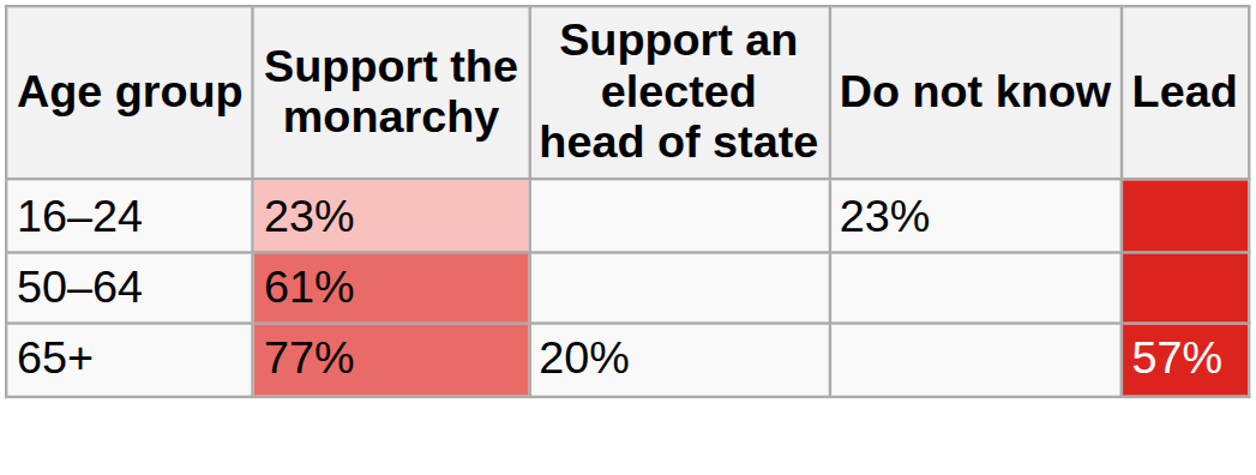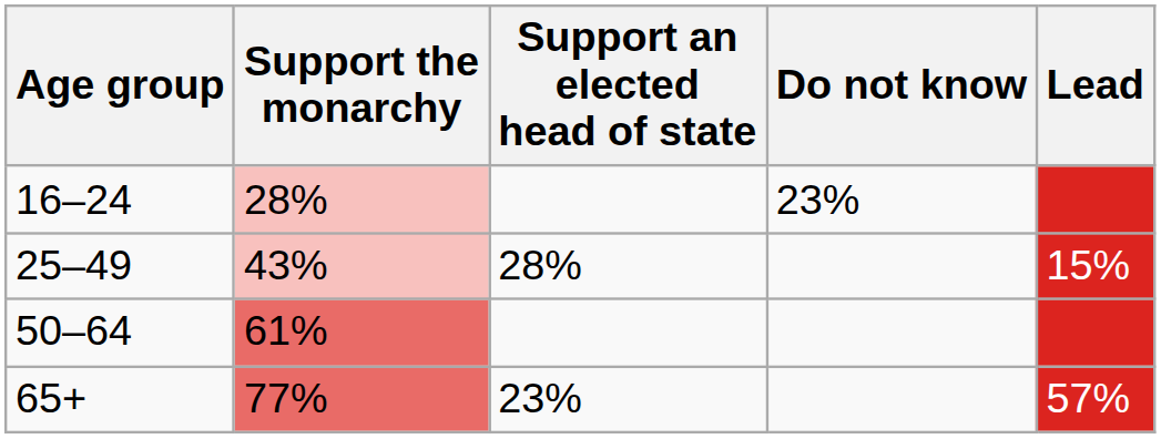16–24 | Support the monarchy: 23% -> 28%
+ row: 25–49 | 43% | 28% | 15%
65+ | Support an elected head of state: 20% -> 23%
